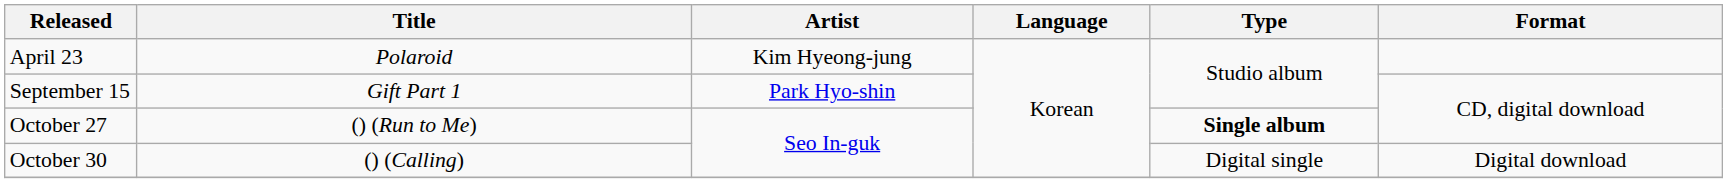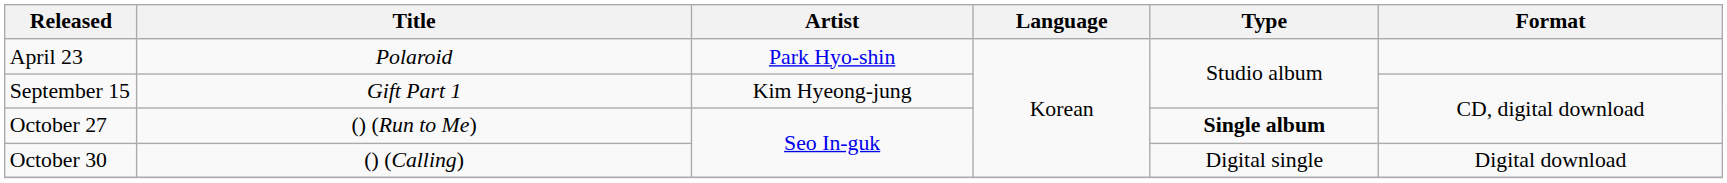April 23 | Artist: Kim Hyeong-jung -> Park Hyo-shin
September 15 | Artist: Park Hyo-shin -> Kim Hyeong-jung
